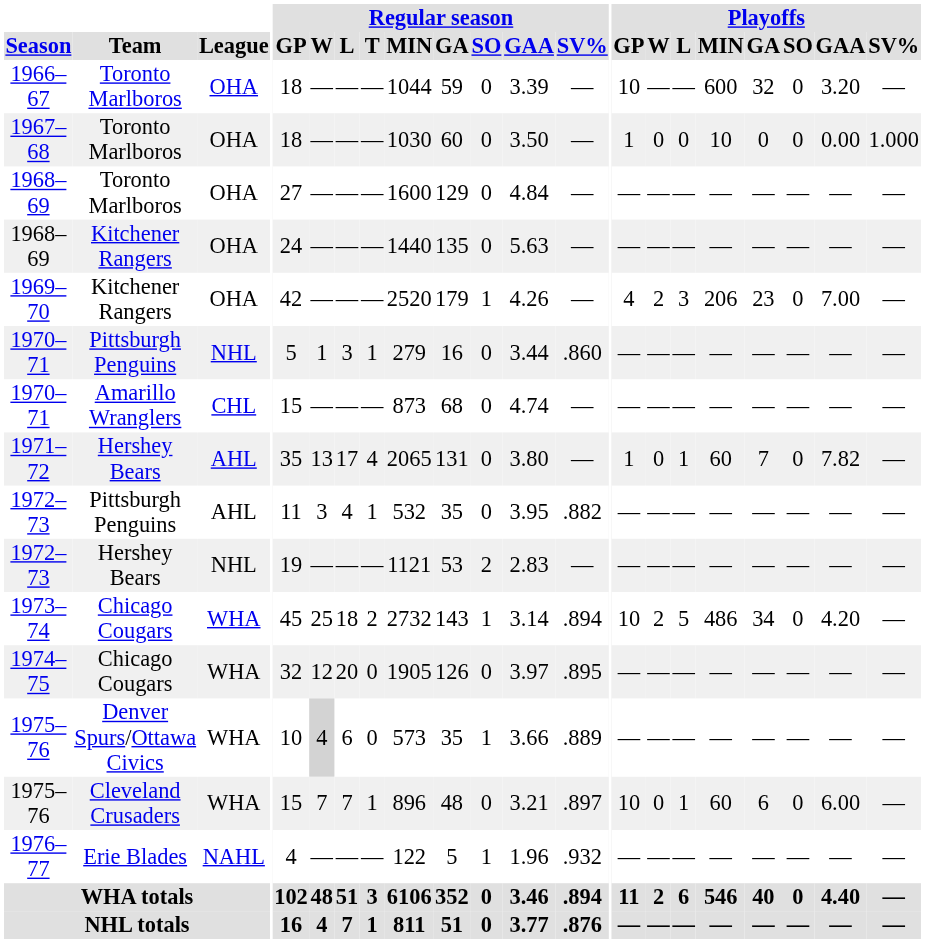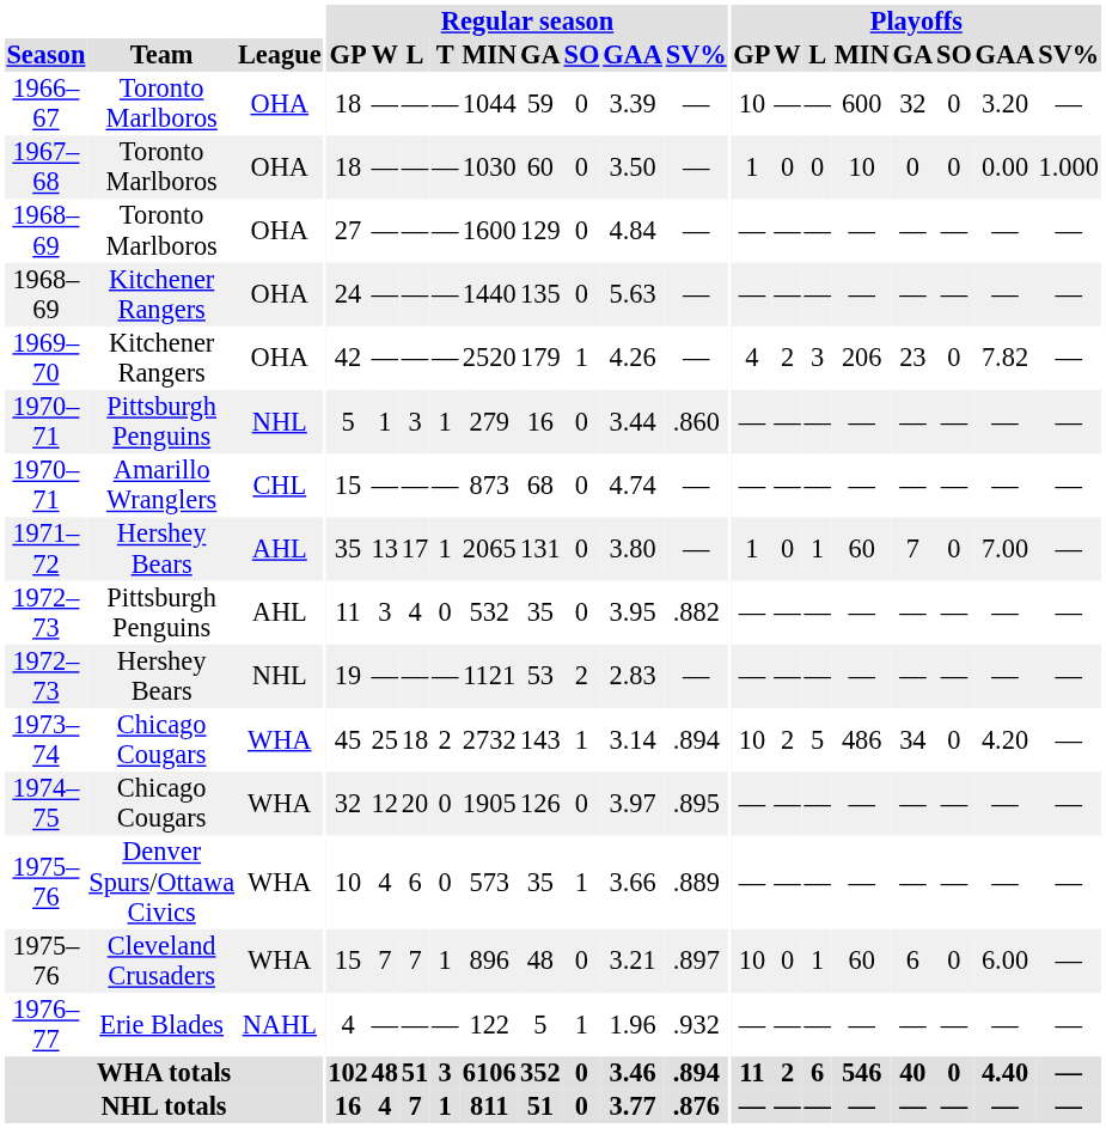1969–70 | Playoffs / GAA: 7.00 -> 7.82
1971–72 | Regular season / T: 4 -> 1
1971–72 | Playoffs / GAA: 7.82 -> 7.00
1972–73 / Pittsburgh Penguins | Regular season / T: 1 -> 0
1975–76 / Denver Spurs/Ottawa Civics | Regular season / W: lightgrey background -> no background
